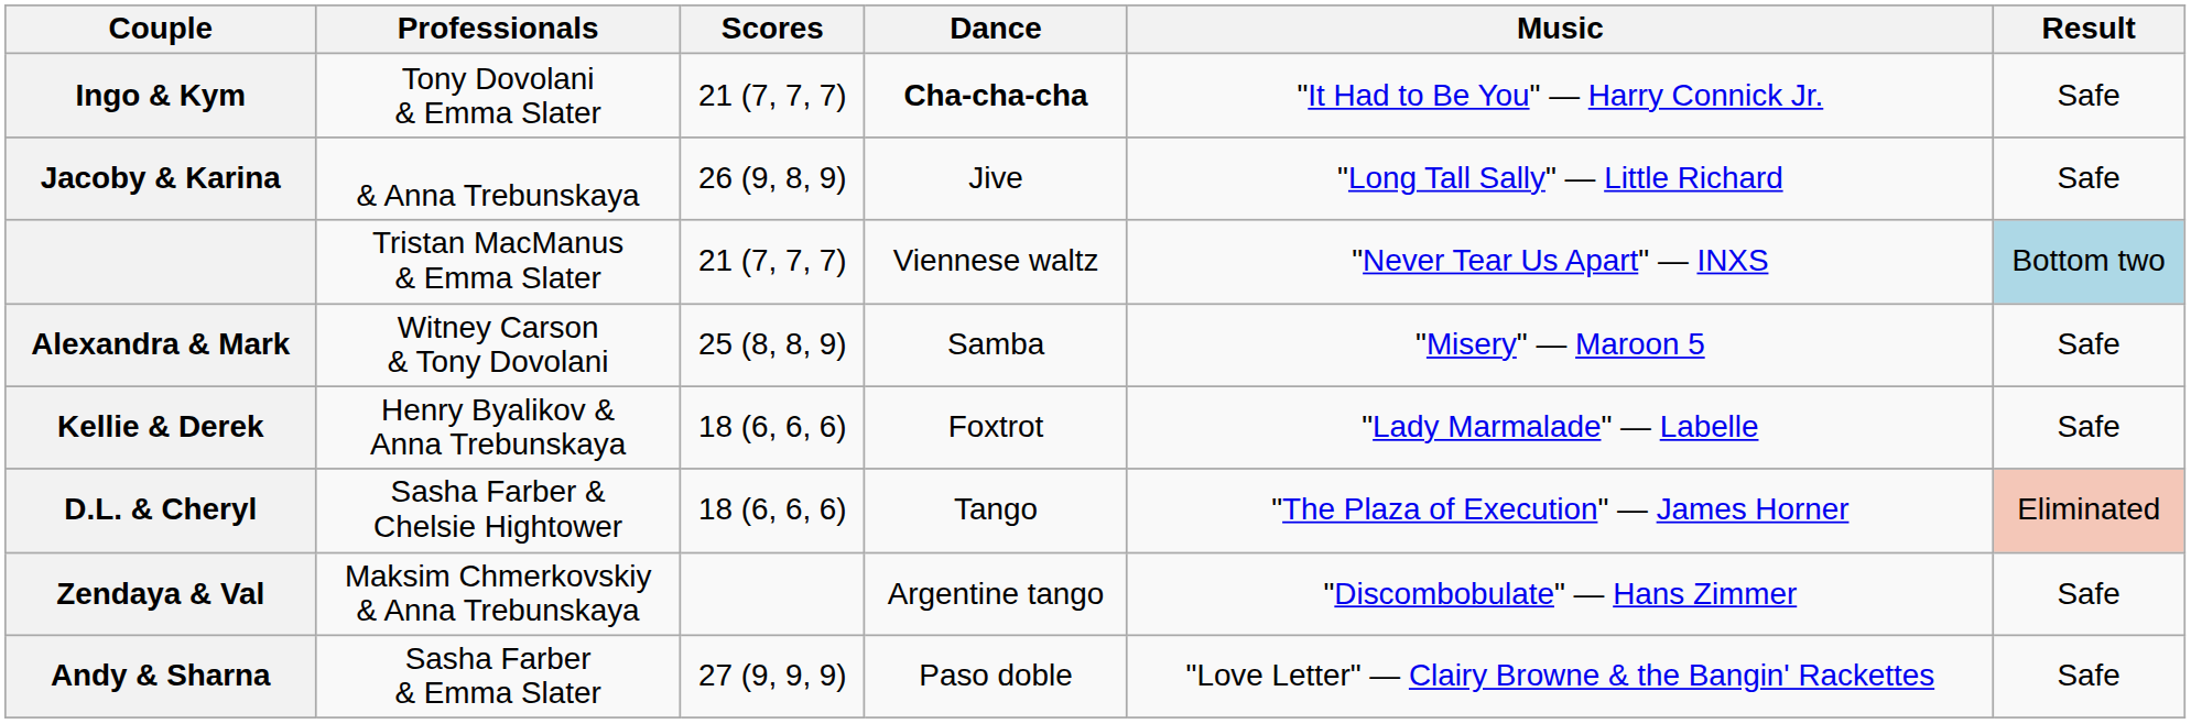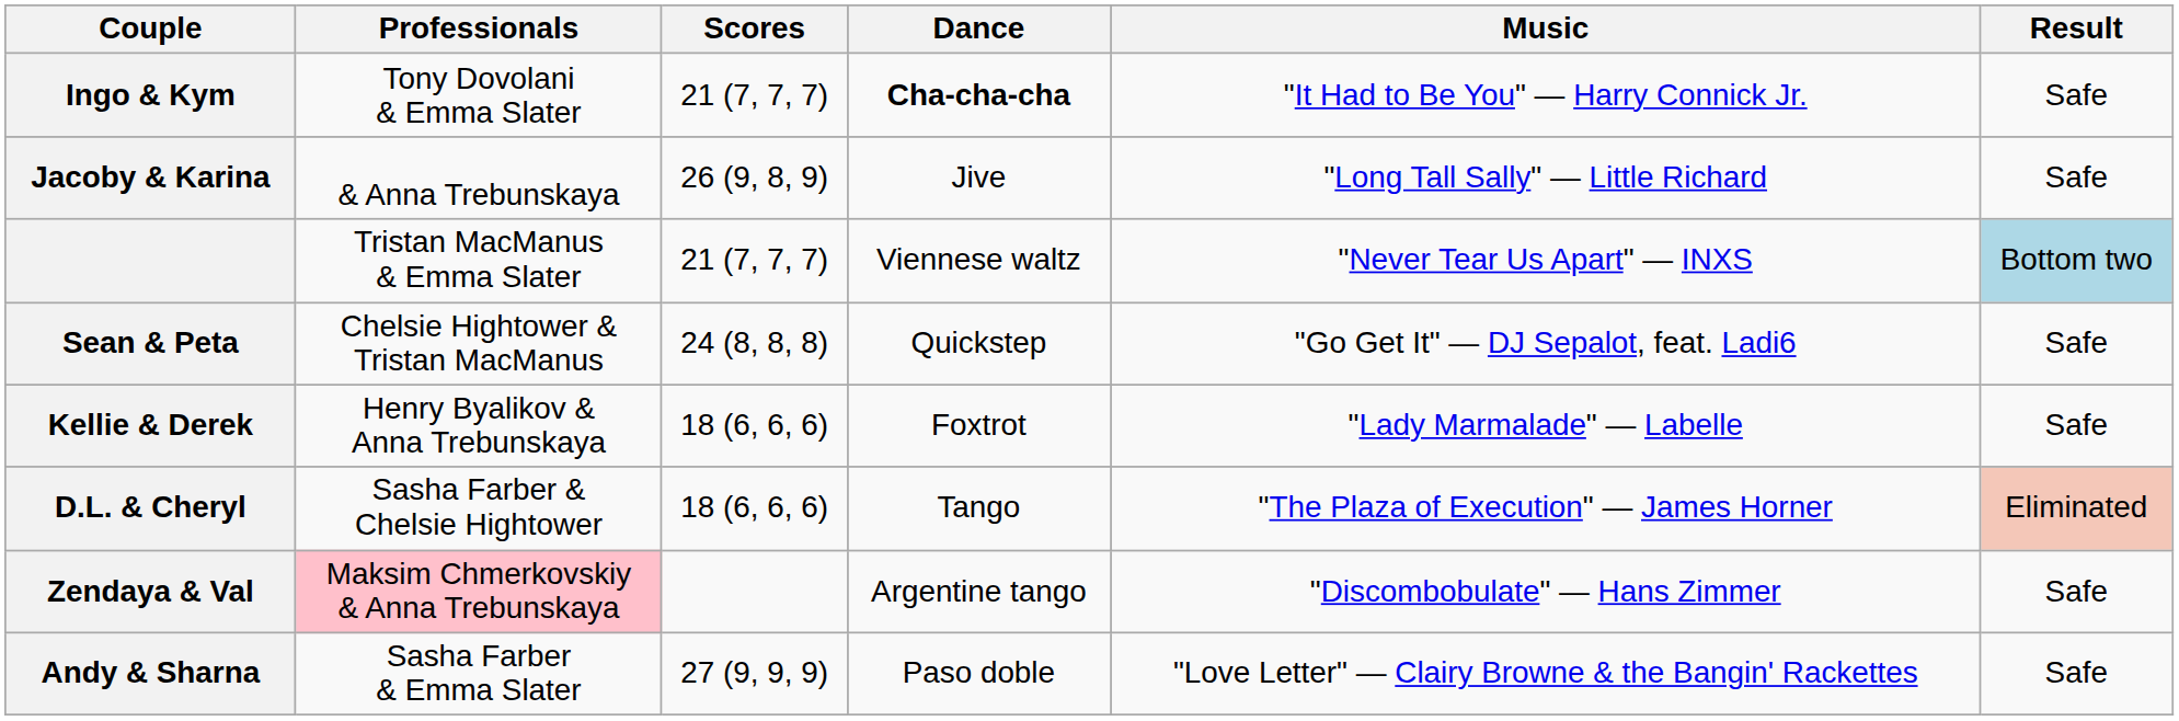- row: Alexandra & Mark | Witney Carson & Tony Dovolani | 25 (8, 8, 9) | Samba | "Misery" — Maroon 5 | Safe
+ row: Sean & Peta | Chelsie Hightower & Tristan MacManus | 24 (8, 8, 8) | Quickstep | "Go Get It" — DJ Sepalot, feat. Ladi6 | Safe
Zendaya & Val | Professionals: no background -> pink background
